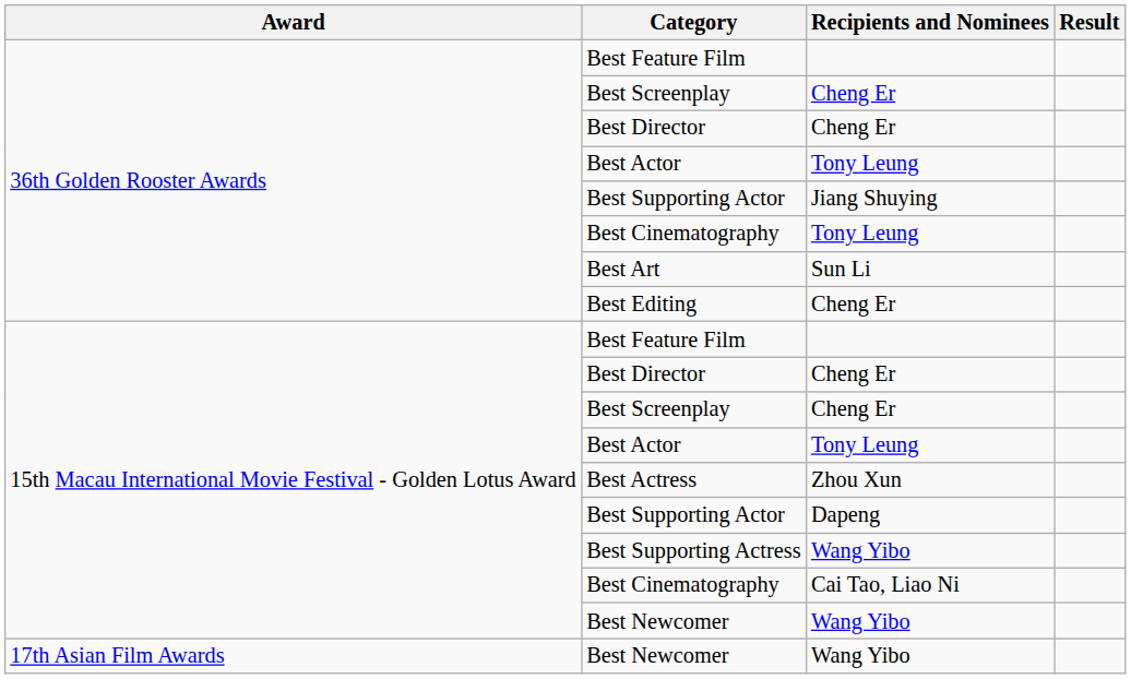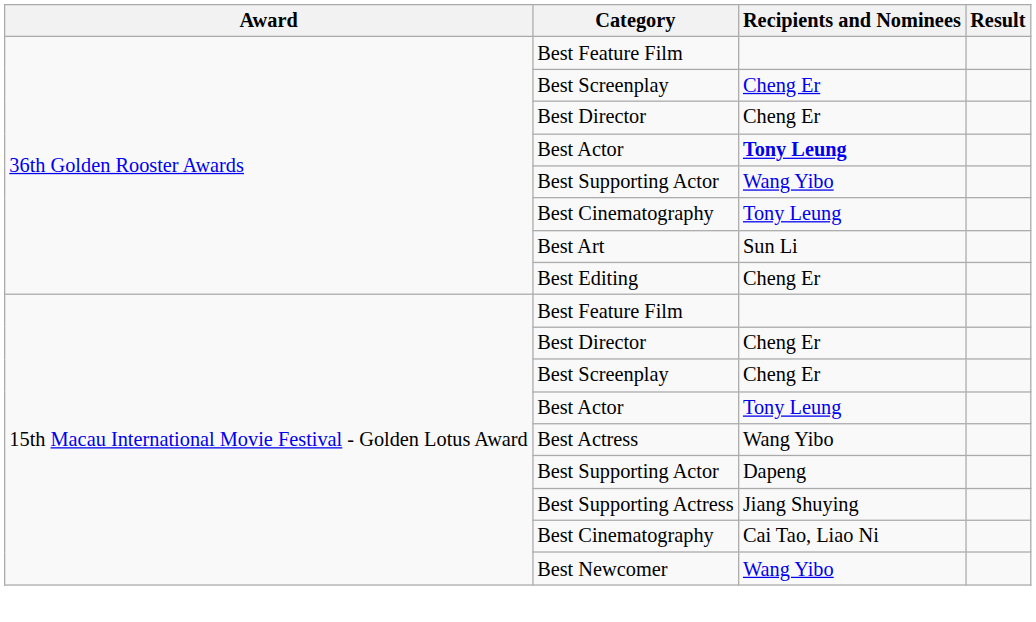36th Golden Rooster Awards / Best Actor | Recipients and Nominees: normal -> bold
36th Golden Rooster Awards / Best Supporting Actor | Recipients and Nominees: Jiang Shuying -> Wang Yibo
Best Actress | Recipients and Nominees: Zhou Xun -> Wang Yibo
Best Supporting Actress | Recipients and Nominees: Wang Yibo -> Jiang Shuying
- row: 17th Asian Film Awards | Best Newcomer | Wang Yibo
